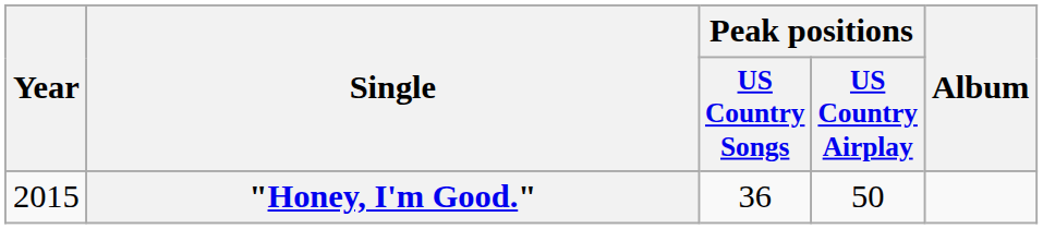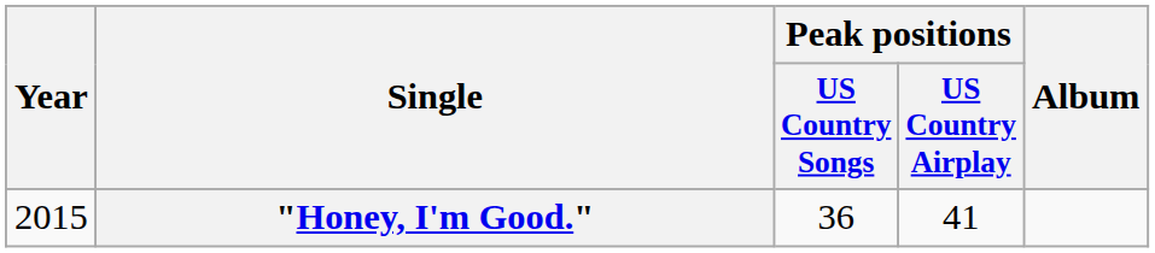"Honey, I'm Good." | Peak positions / US Country Airplay: 50 -> 41
